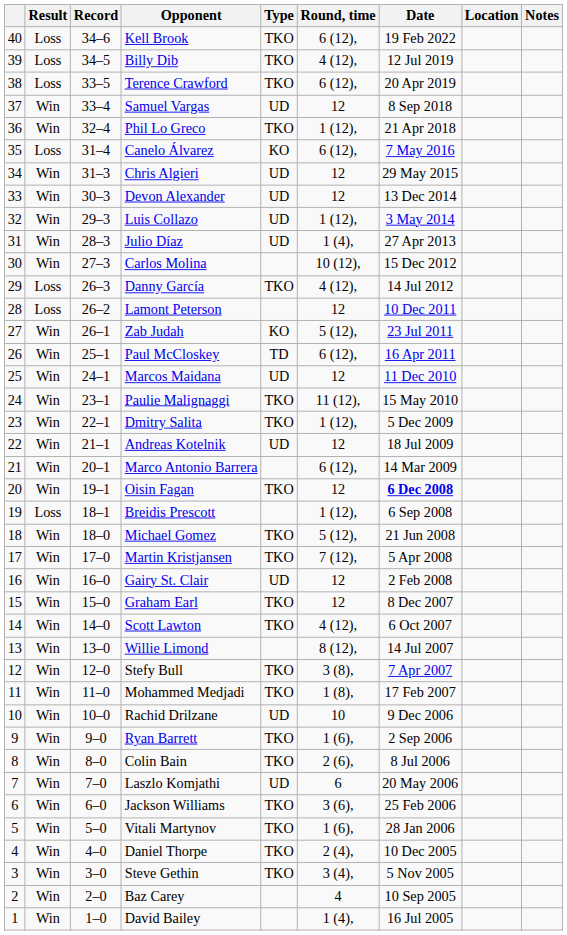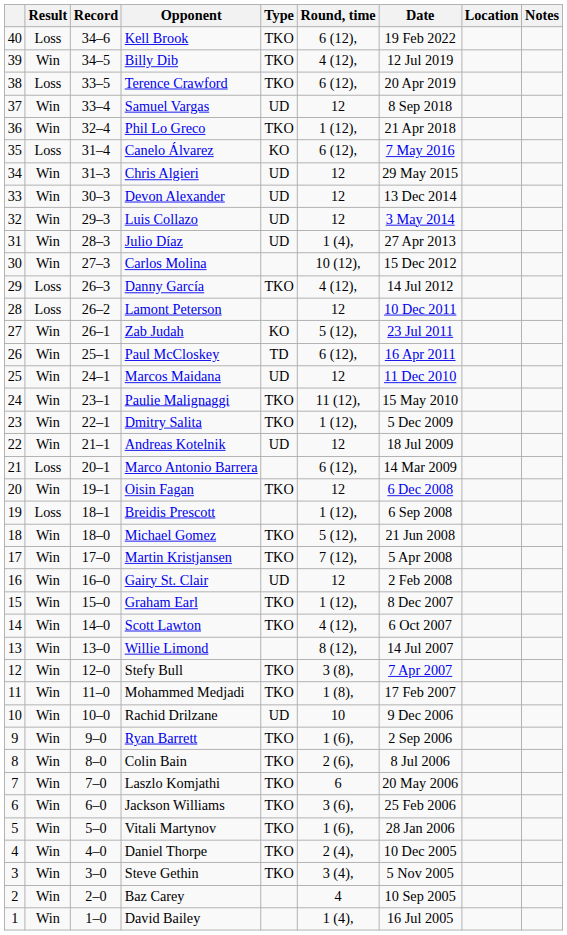Billy Dib | Result: Loss -> Win
Luis Collazo | Round, time: 1 (12), -> 12
Marco Antonio Barrera | Result: Win -> Loss
Oisin Fagan | Date: bold -> normal
Graham Earl | Round, time: 12 -> 1 (12),
Laszlo Komjathi | Type: UD -> TKO
